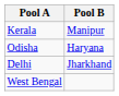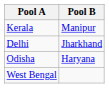rows swapped: Delhi <-> Odisha
